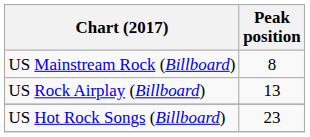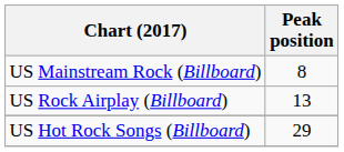US Hot Rock Songs (Billboard) | Peak position: 23 -> 29
